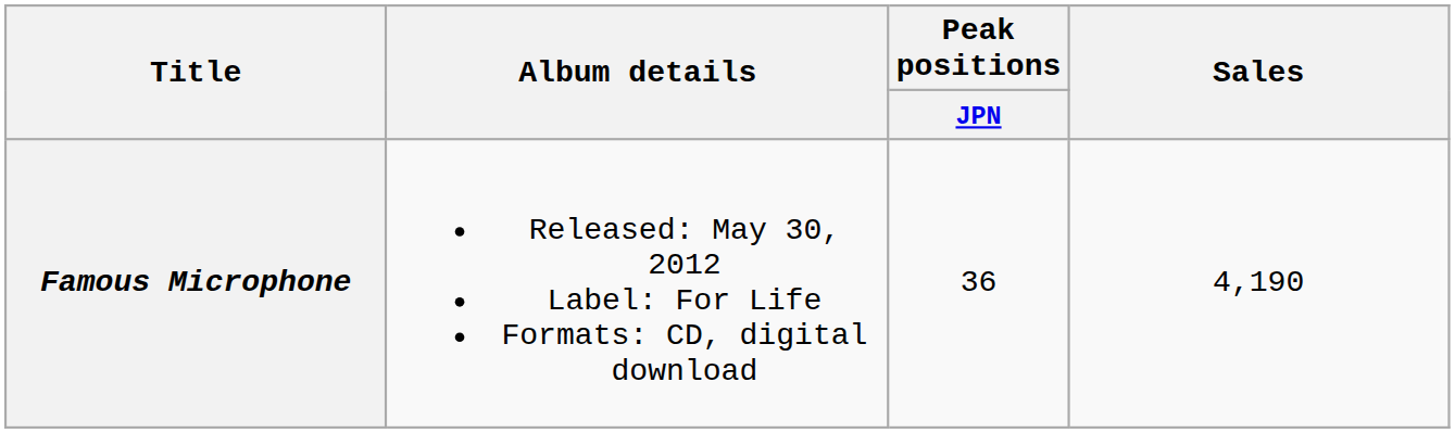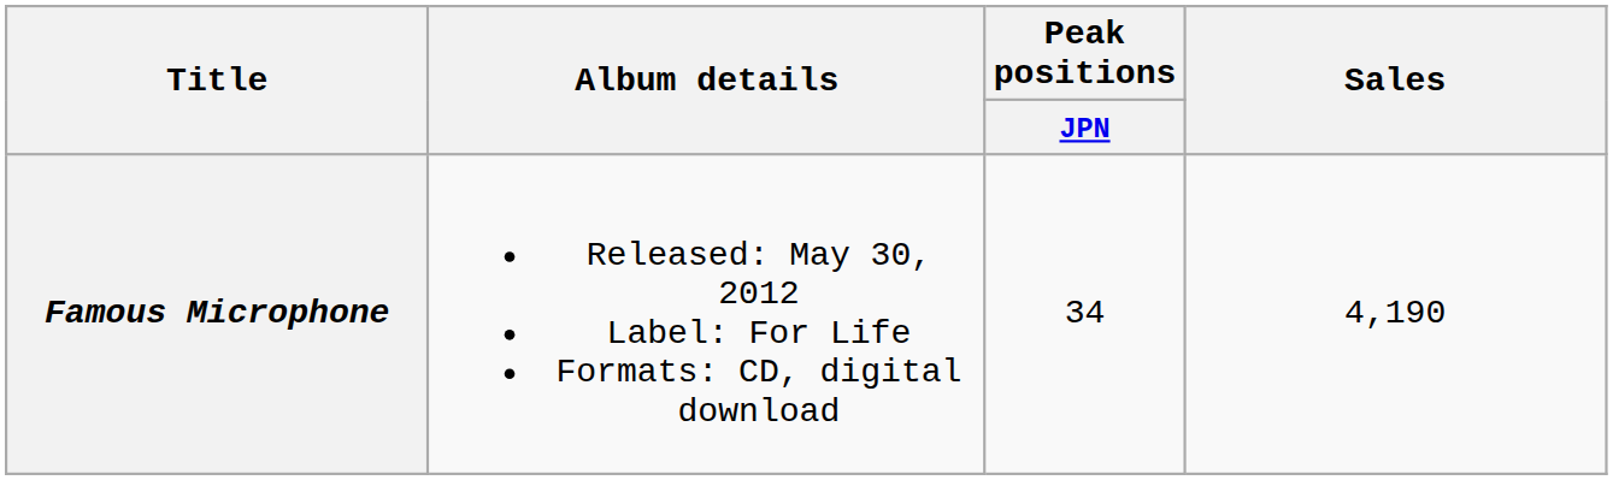Famous Microphone | Peak positions / JPN: 36 -> 34
